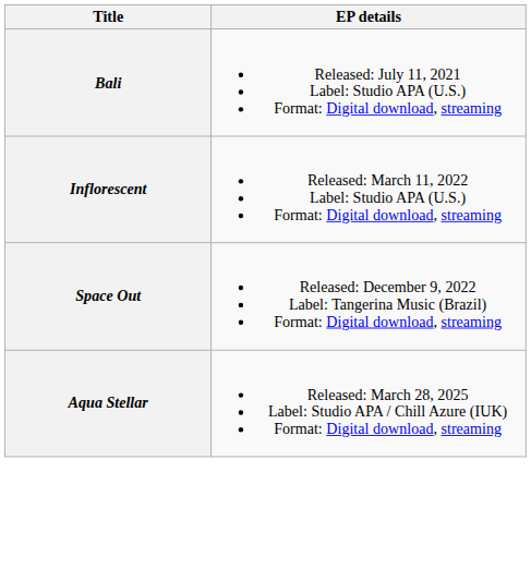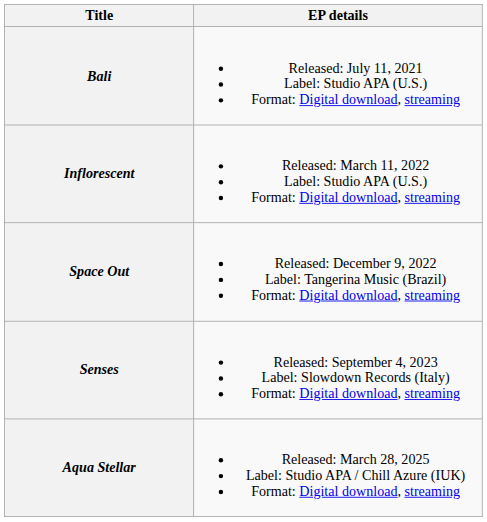+ row: Senses | Released: September 4, 2023 Label: Slowdown Records (Italy) Format: Digital download, streaming
